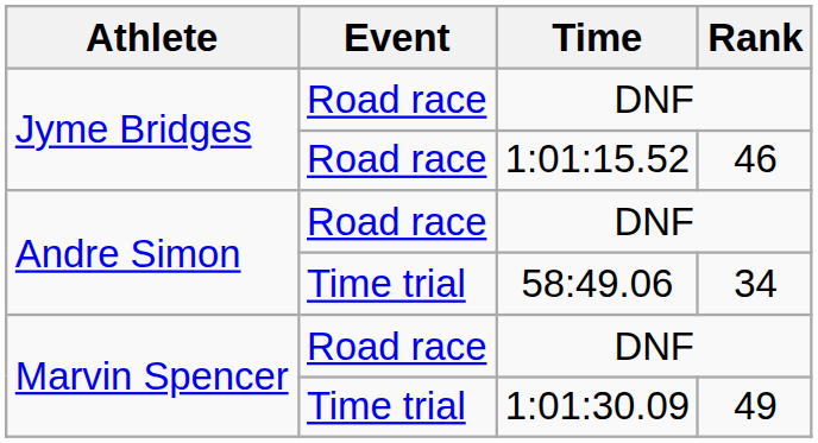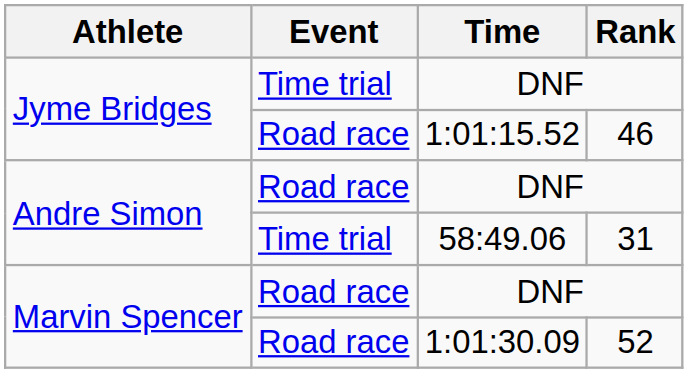Jyme Bridges / DNF | Event: Road race -> Time trial
58:49.06 | Rank: 34 -> 31
1:01:30.09 | Event: Time trial -> Road race
1:01:30.09 | Rank: 49 -> 52
